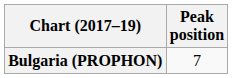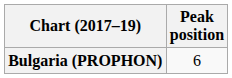Bulgaria (PROPHON) | Peak position: 7 -> 6
